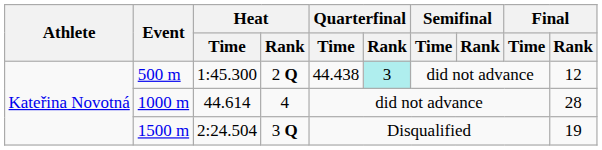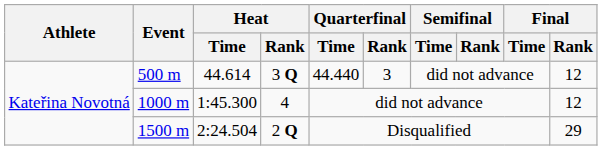500 m | Heat / Time: 1:45.300 -> 44.614
500 m | Heat / Rank: 2 Q -> 3 Q
500 m | Quarterfinal / Time: 44.438 -> 44.440
500 m | Quarterfinal / Rank: paleturquoise background -> no background
1000 m | Heat / Time: 44.614 -> 1:45.300
1000 m | Final / Rank: 28 -> 12
1500 m | Heat / Rank: 3 Q -> 2 Q
1500 m | Final / Rank: 19 -> 29
